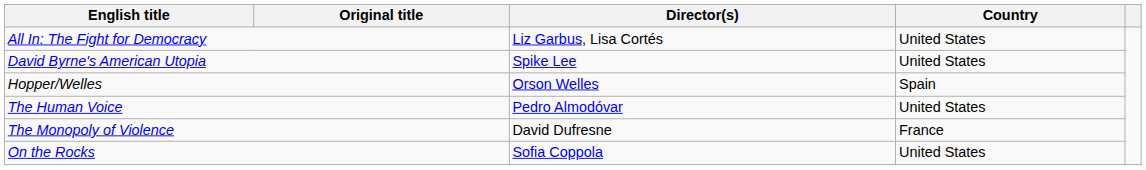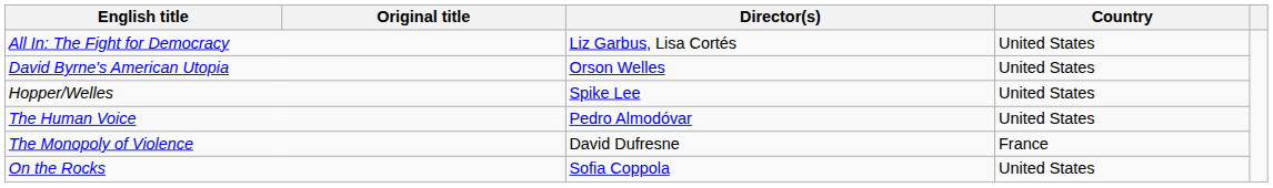David Byrne's American Utopia | Director(s): Spike Lee -> Orson Welles
Hopper/Welles | Director(s): Orson Welles -> Spike Lee
Hopper/Welles | Country: Spain -> United States
